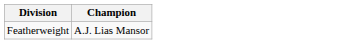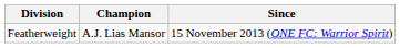+ column: Since | 15 November 2013 (ONE FC: Warrior Spirit)
